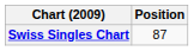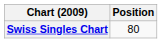Swiss Singles Chart | Position: 87 -> 80
